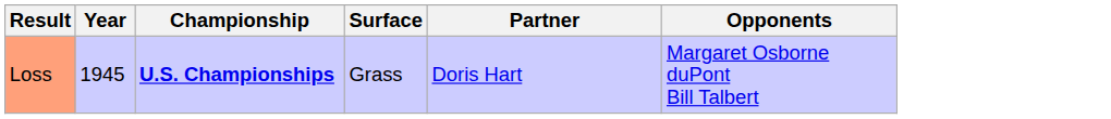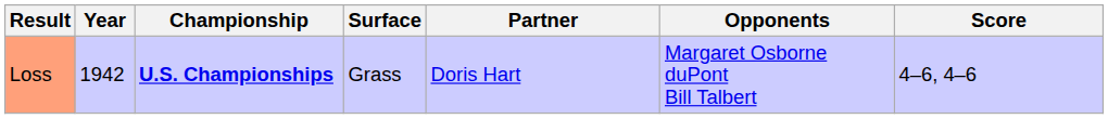+ column: Score | 4–6, 4–6
Loss | Year: 1945 -> 1942
